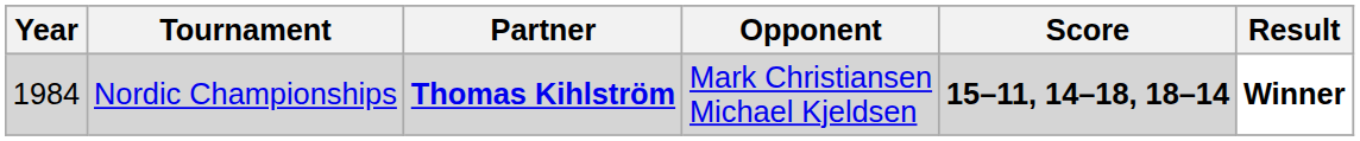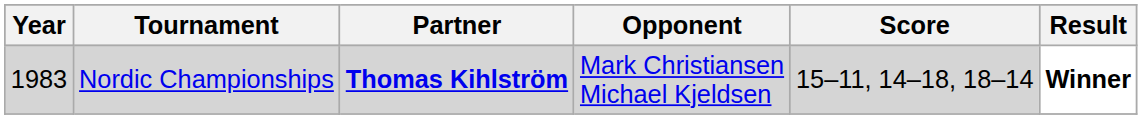Nordic Championships | Year: 1984 -> 1983
Nordic Championships | Score: bold -> normal
